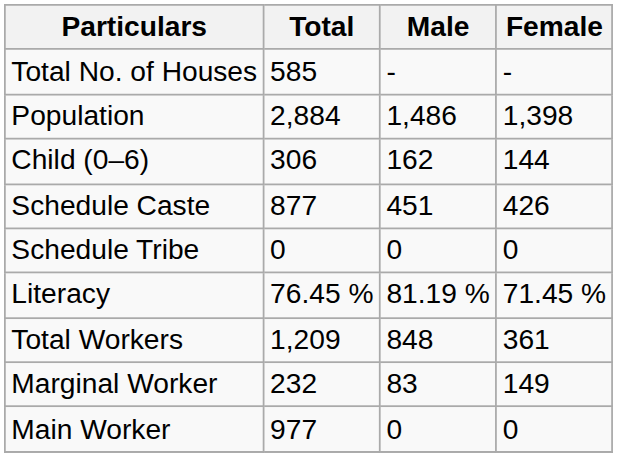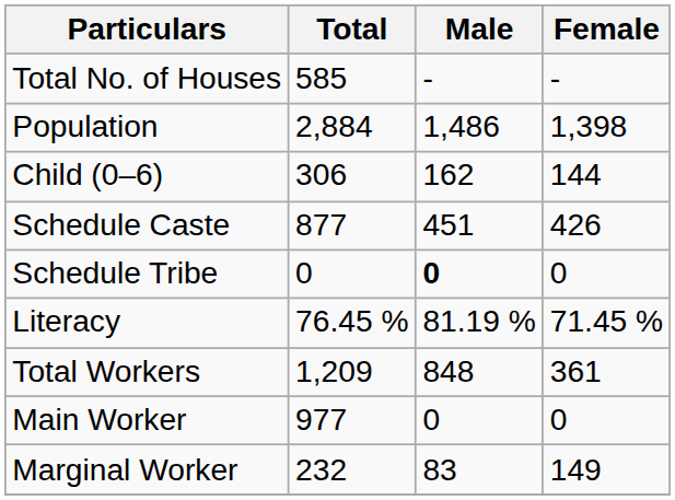Schedule Tribe | Male: normal -> bold
rows swapped: Main Worker <-> Marginal Worker
